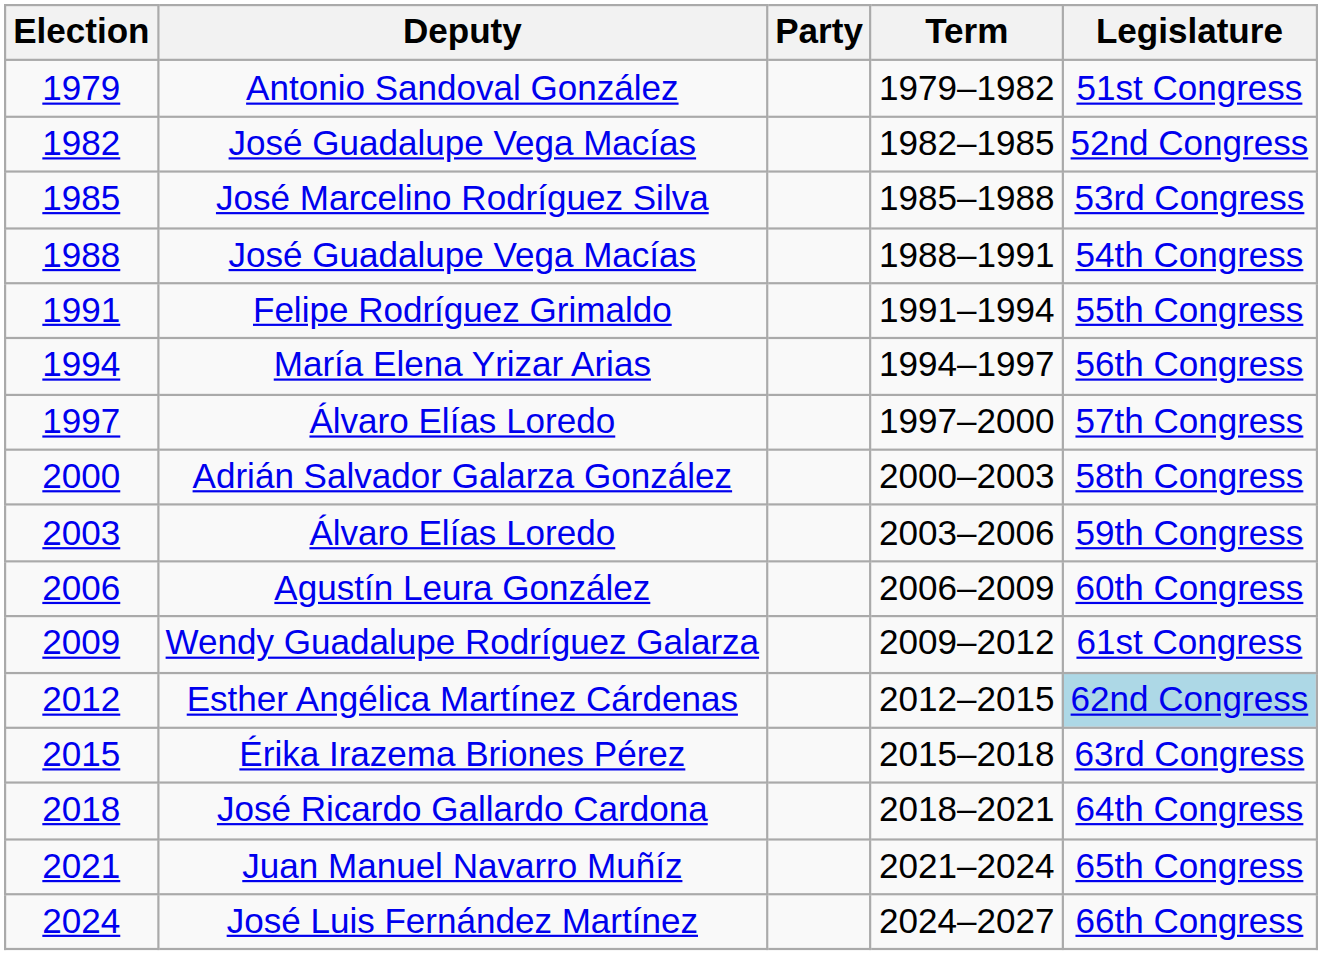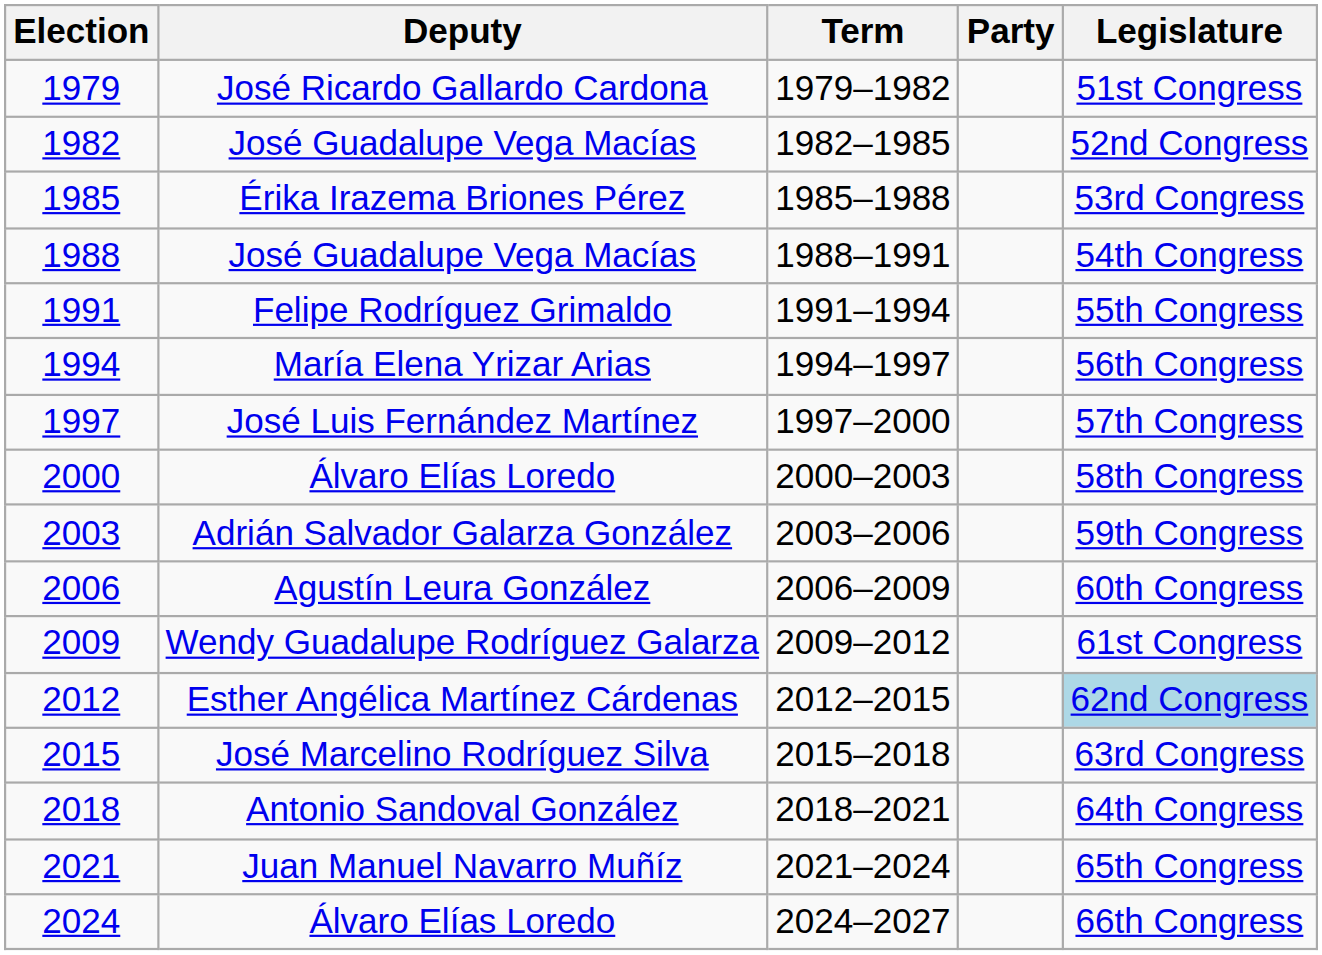columns swapped: Party <-> Term
1979 | Deputy: Antonio Sandoval González -> José Ricardo Gallardo Cardona
1985 | Deputy: José Marcelino Rodríguez Silva -> Érika Irazema Briones Pérez
1997 | Deputy: Álvaro Elías Loredo -> José Luis Fernández Martínez
2000 | Deputy: Adrián Salvador Galarza González -> Álvaro Elías Loredo
2003 | Deputy: Álvaro Elías Loredo -> Adrián Salvador Galarza González
2015 | Deputy: Érika Irazema Briones Pérez -> José Marcelino Rodríguez Silva
2018 | Deputy: José Ricardo Gallardo Cardona -> Antonio Sandoval González
2024 | Deputy: José Luis Fernández Martínez -> Álvaro Elías Loredo
